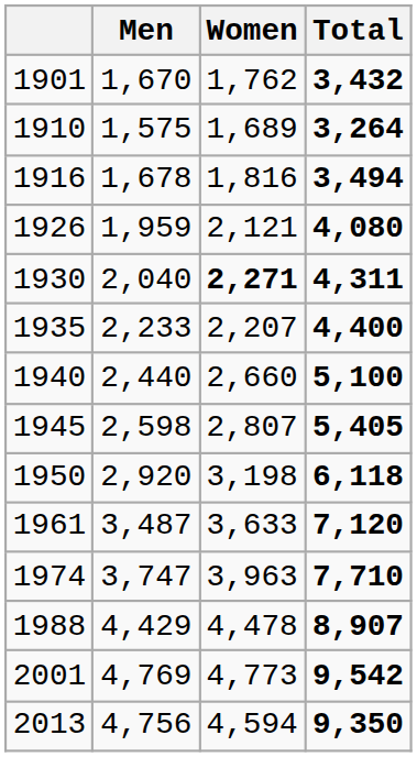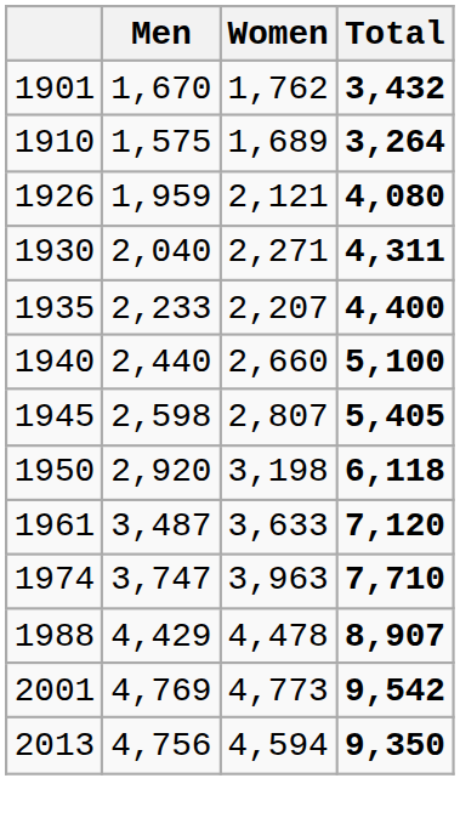- row: 1916 | 1,678 | 1,816 | 3,494
1930 | Women: bold -> normal
